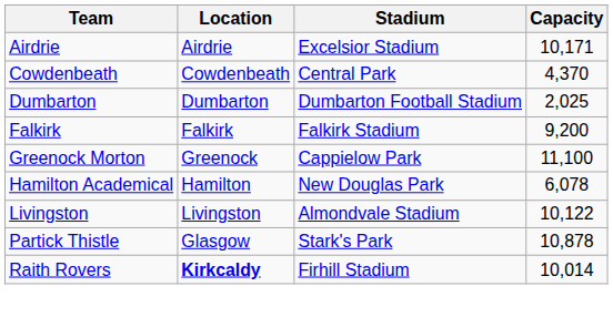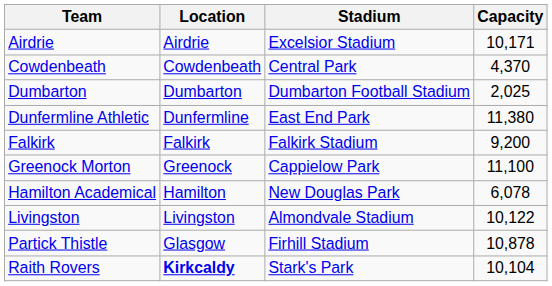+ row: Dunfermline Athletic | Dunfermline | East End Park | 11,380
Partick Thistle | Stadium: Stark's Park -> Firhill Stadium
Raith Rovers | Stadium: Firhill Stadium -> Stark's Park
Raith Rovers | Capacity: 10,014 -> 10,104
